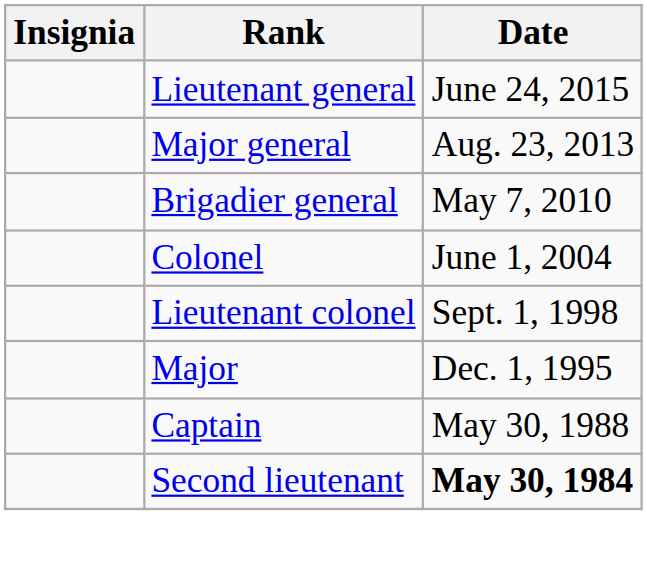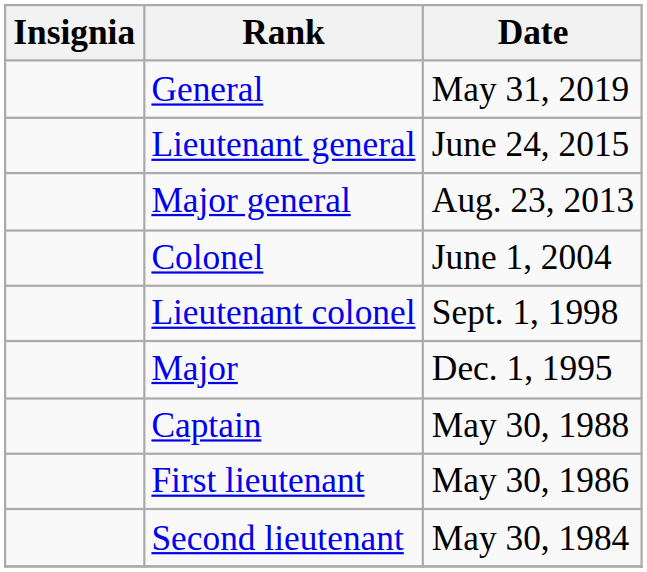+ row: General | May 31, 2019
- row: Brigadier general | May 7, 2010
+ row: First lieutenant | May 30, 1986
Second lieutenant | Date: bold -> normal
